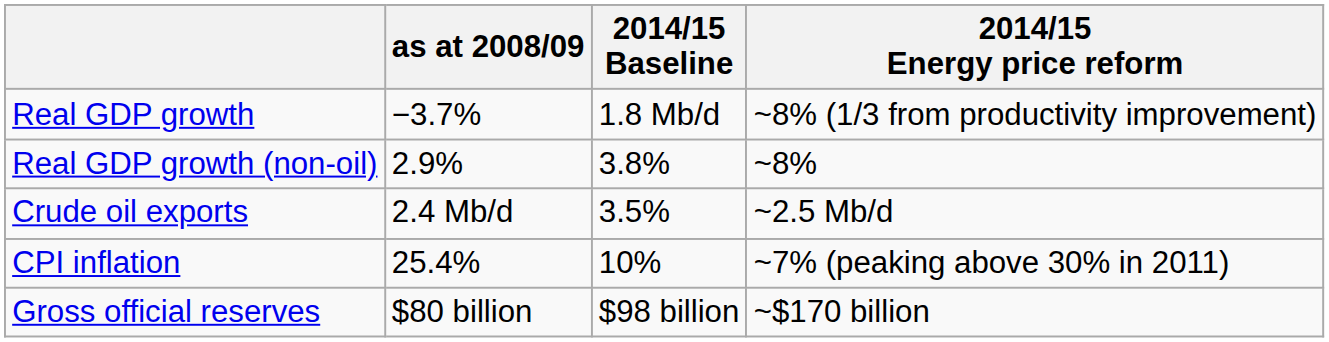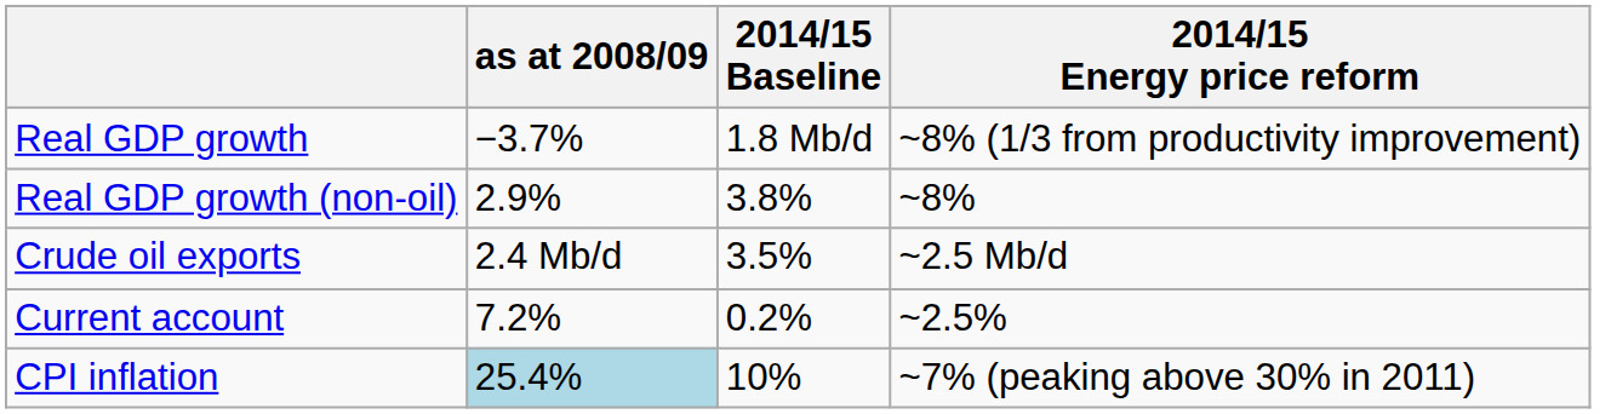+ row: Current account | 7.2% | 0.2% | ~2.5%
CPI inflation | as at 2008/09: no background -> lightblue background
- row: Gross official reserves | $80 billion | $98 billion | ~$170 billion
